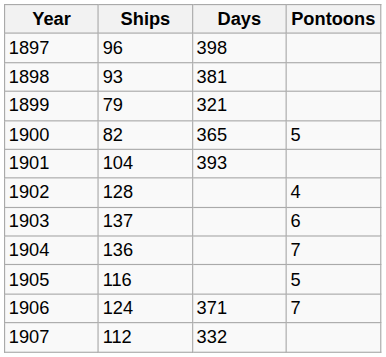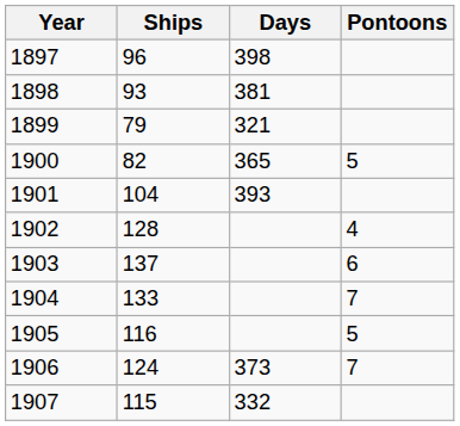1904 | Ships: 136 -> 133
1906 | Days: 371 -> 373
1907 | Ships: 112 -> 115
